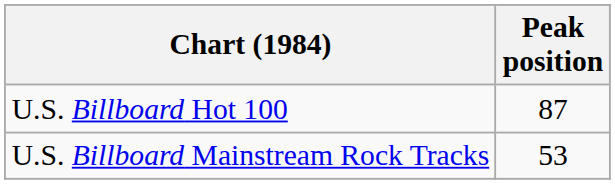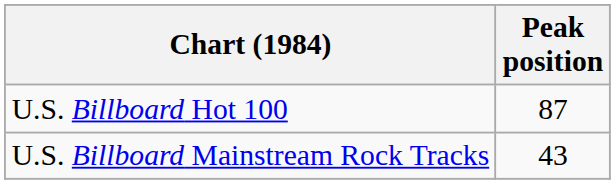U.S. Billboard Mainstream Rock Tracks | Peak position: 53 -> 43
